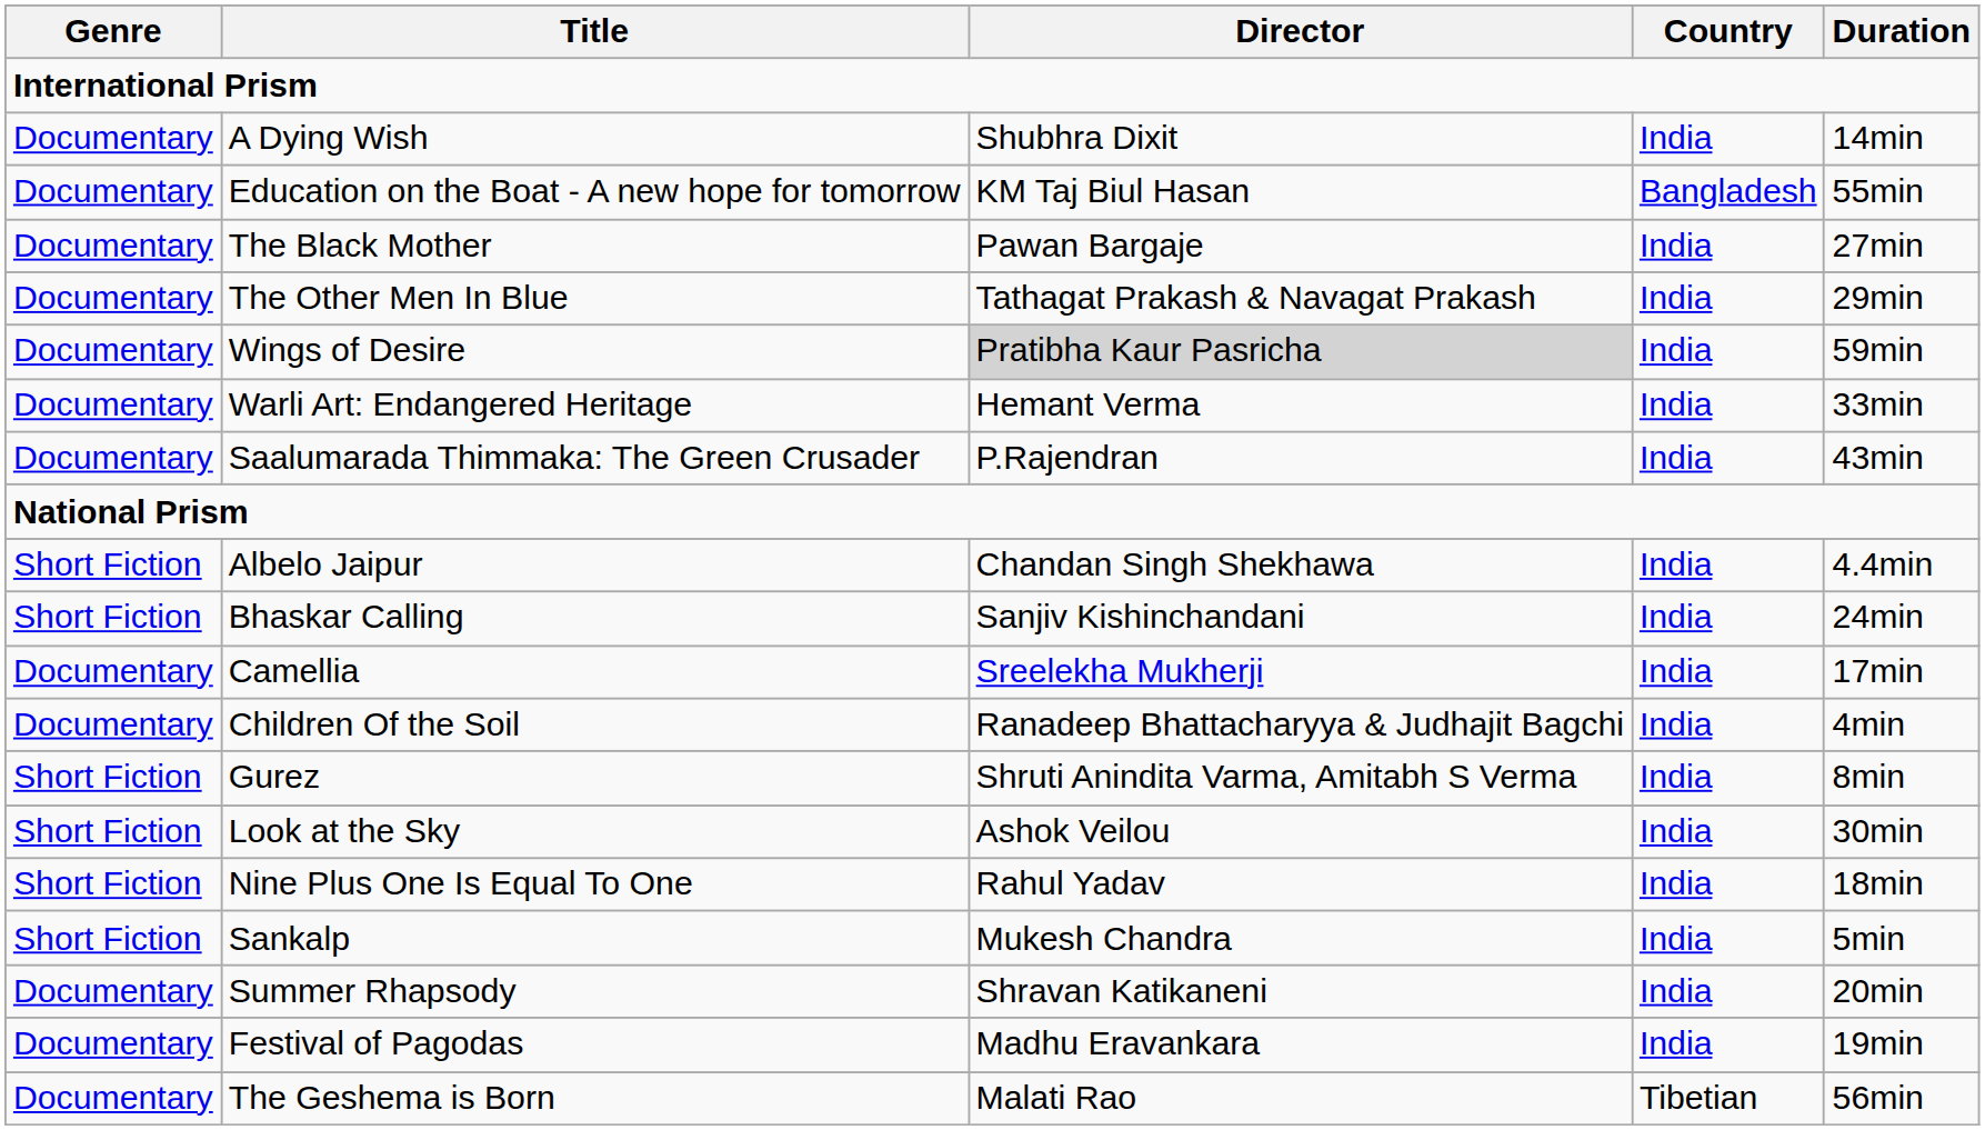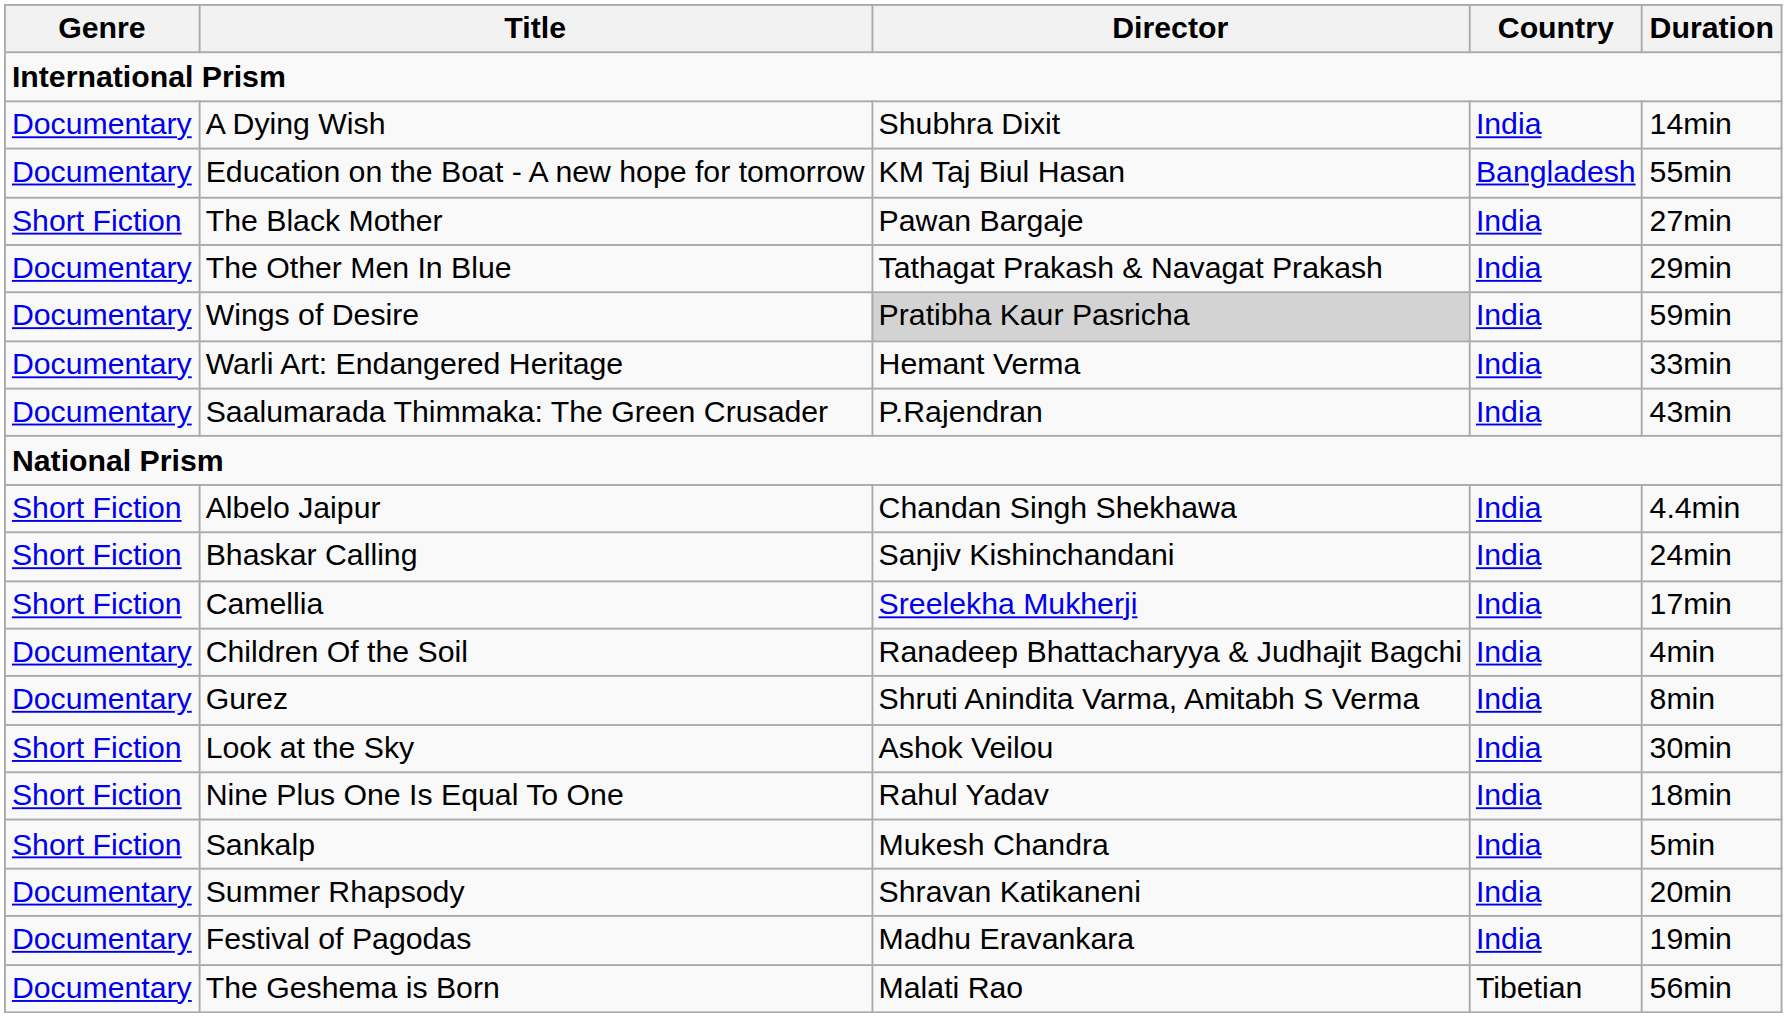The Black Mother | Genre: Documentary -> Short Fiction
Camellia | Genre: Documentary -> Short Fiction
Gurez | Genre: Short Fiction -> Documentary
